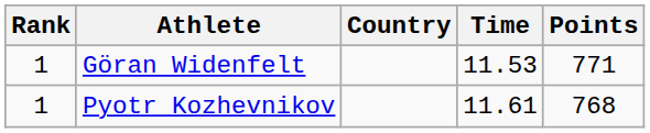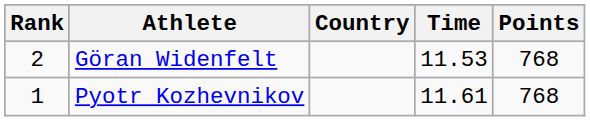Göran Widenfelt | Rank: 1 -> 2
Göran Widenfelt | Points: 771 -> 768
